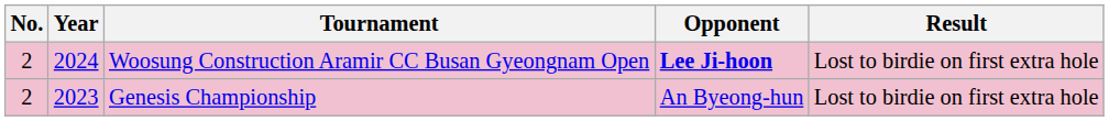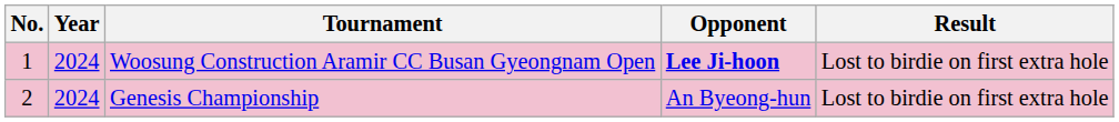Woosung Construction Aramir CC Busan Gyeongnam Open | No.: 2 -> 1
Genesis Championship | Year: 2023 -> 2024
